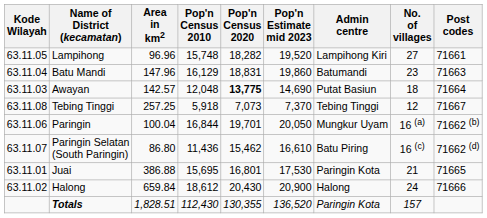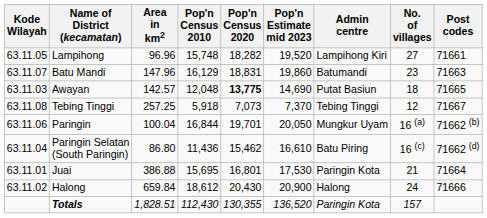Batu Mandi | Kode Wilayah: 63.11.04 -> 63.11.07
Awayan | Post codes: 71664 -> 71665
Paringin Selatan (South Paringin) | Kode Wilayah: 63.11.07 -> 63.11.04
Juai | Post codes: 71665 -> 71664
